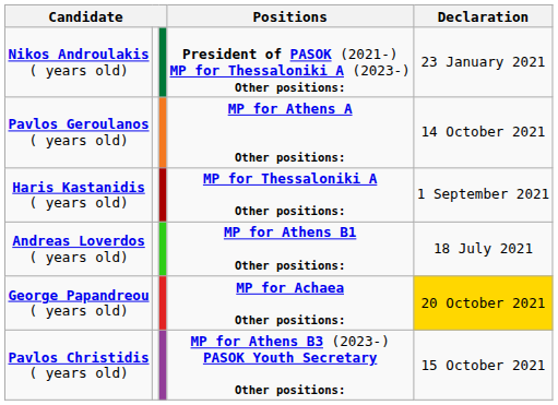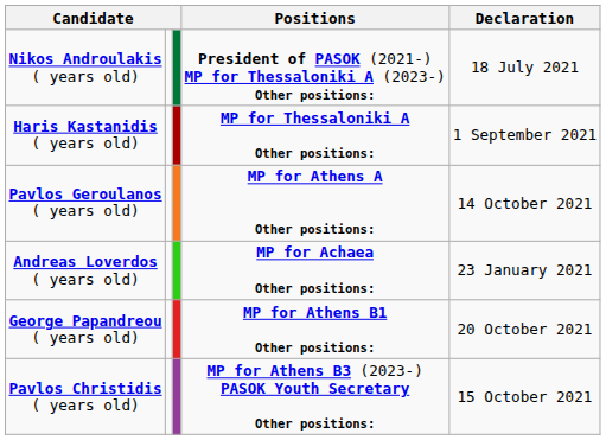Nikos Androulakis ( years old) | Declaration: 23 January 2021 -> 18 July 2021
rows swapped: Pavlos Geroulanos ( years old) <-> Haris Kastanidis ( years old)
Andreas Loverdos ( years old) | Positions: MP for Athens B1 Other positions: -> MP for Achaea Other positions:
Andreas Loverdos ( years old) | Declaration: 18 July 2021 -> 23 January 2021
George Papandreou ( years old) | Positions: MP for Achaea Other positions: -> MP for Athens B1 Other positions:
George Papandreou ( years old) | Declaration: gold background -> no background
